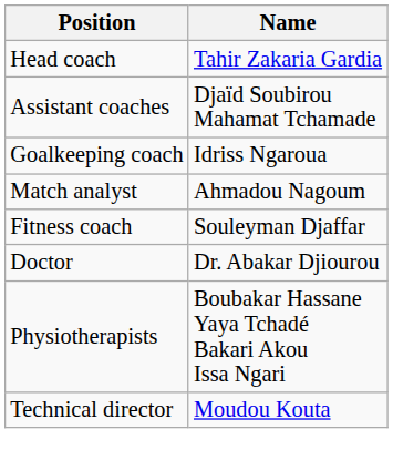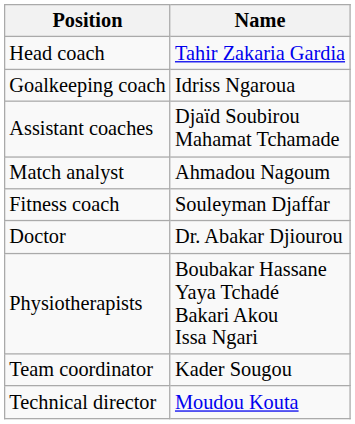rows swapped: Assistant coaches <-> Goalkeeping coach
+ row: Team coordinator | Kader Sougou
